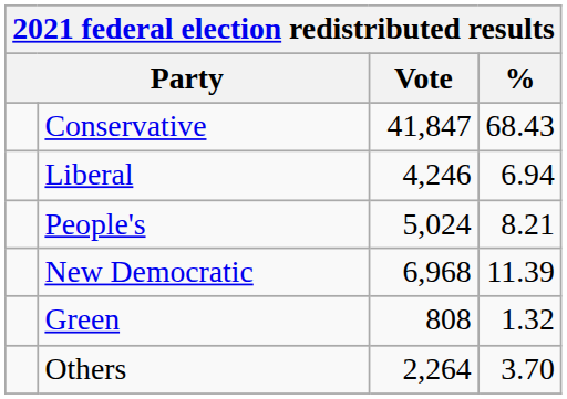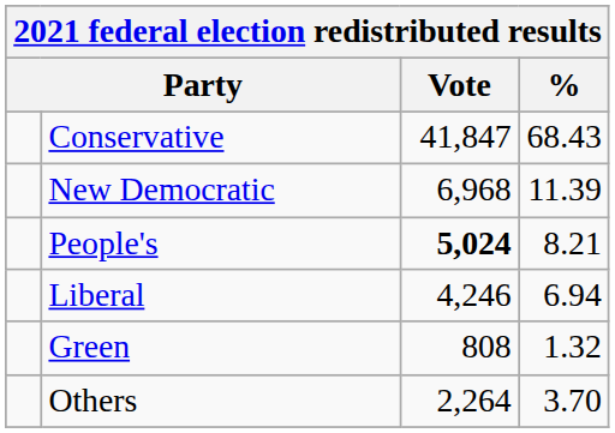rows swapped: New Democratic <-> Liberal
People's | Vote: normal -> bold
